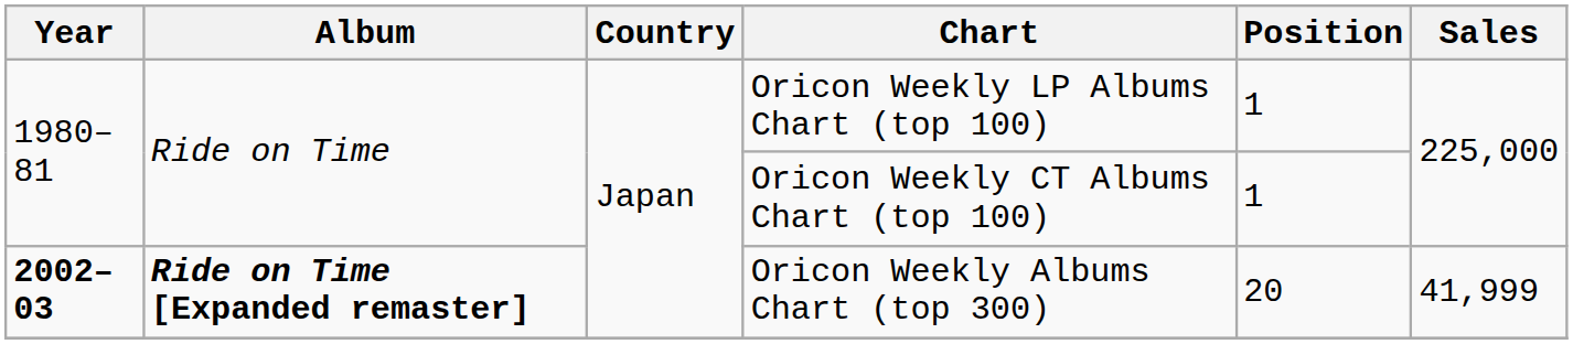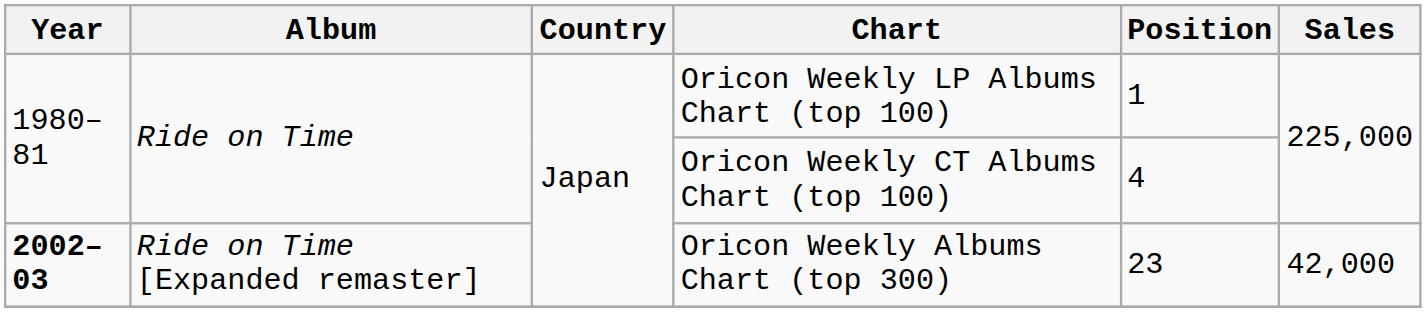Oricon Weekly CT Albums Chart (top 100) | Position: 1 -> 4
Oricon Weekly Albums Chart (top 300) | Album: bold -> normal
Oricon Weekly Albums Chart (top 300) | Position: 20 -> 23
Oricon Weekly Albums Chart (top 300) | Sales: 41,999 -> 42,000
